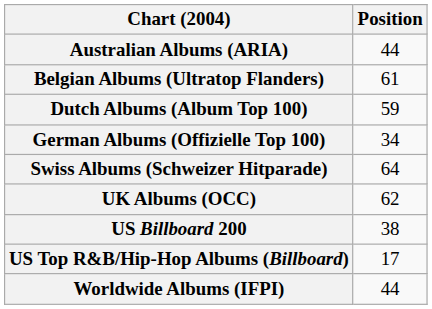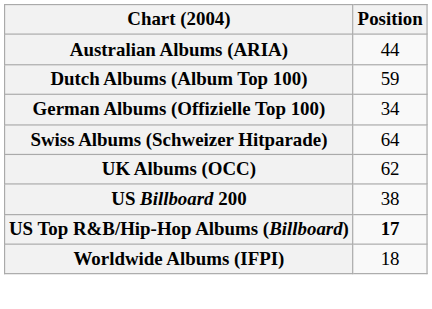- row: Belgian Albums (Ultratop Flanders) | 61
US Top R&B/Hip-Hop Albums (Billboard) | Position: normal -> bold
Worldwide Albums (IFPI) | Position: 44 -> 18
